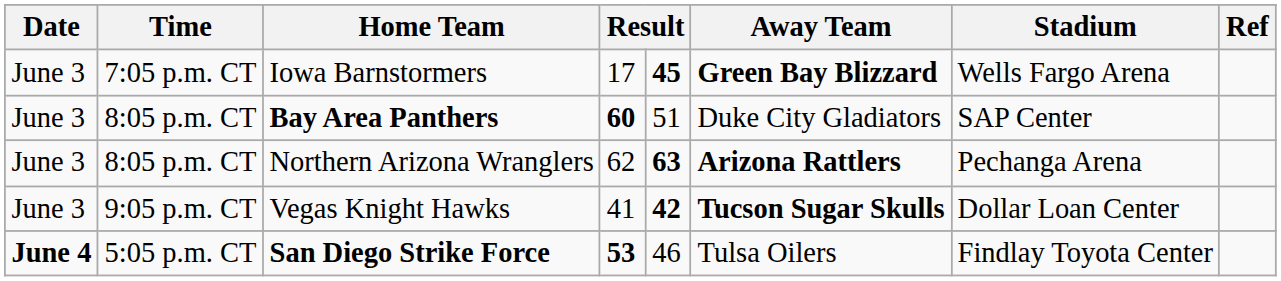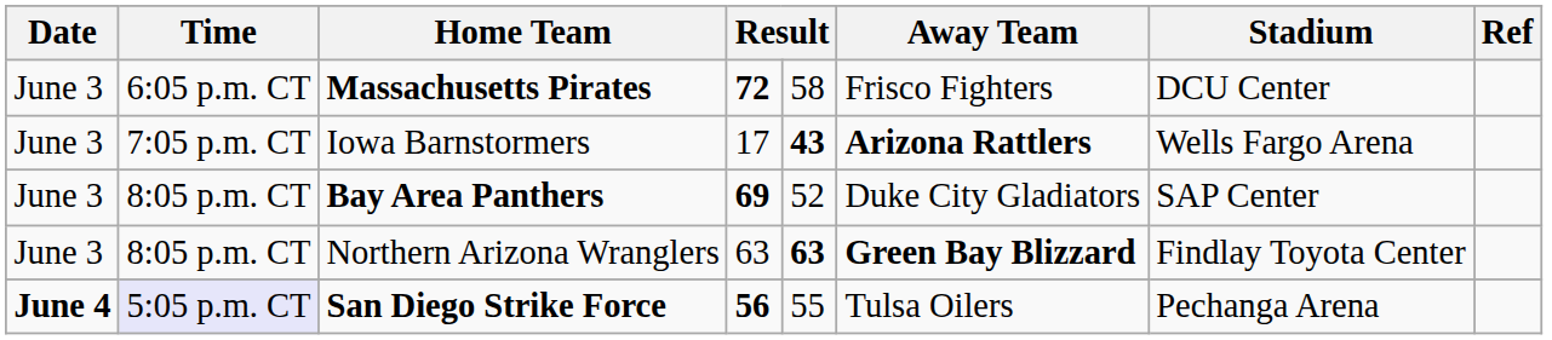+ row: June 3 | 6:05 p.m. CT | Massachusetts Pirates | 72 | 58 | Frisco Fighters | DCU Center
Iowa Barnstormers | column 5: 45 -> 43
Iowa Barnstormers | Away Team: Green Bay Blizzard -> Arizona Rattlers
Bay Area Panthers | column 4: 60 -> 69
Bay Area Panthers | column 5: 51 -> 52
Northern Arizona Wranglers | column 4: 62 -> 63
Northern Arizona Wranglers | Away Team: Arizona Rattlers -> Green Bay Blizzard
Northern Arizona Wranglers | Stadium: Pechanga Arena -> Findlay Toyota Center
- row: June 3 | 9:05 p.m. CT | Vegas Knight Hawks | 41 | 42 | Tucson Sugar Skulls | Dollar Loan Center
San Diego Strike Force | Time: no background -> lavender background
San Diego Strike Force | column 4: 53 -> 56
San Diego Strike Force | column 5: 46 -> 55
San Diego Strike Force | Stadium: Findlay Toyota Center -> Pechanga Arena
